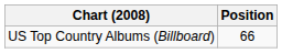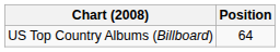US Top Country Albums (Billboard) | Position: 66 -> 64
